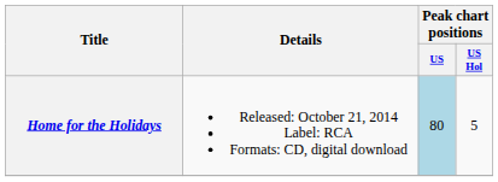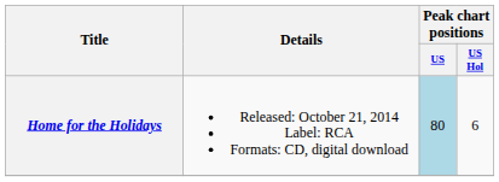Home for the Holidays | Peak chart positions / US Hol: 5 -> 6
